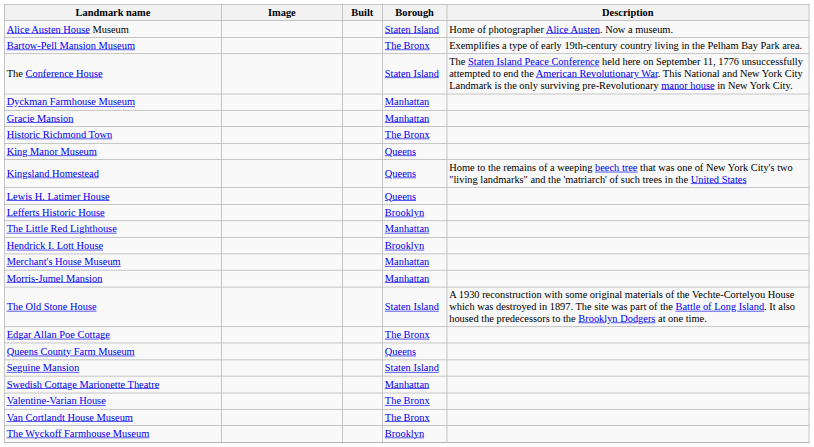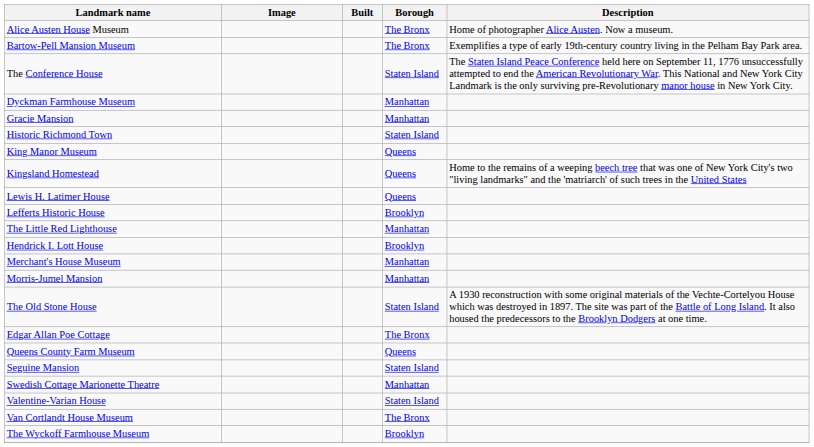Alice Austen House Museum | Borough: Staten Island -> The Bronx
Historic Richmond Town | Borough: The Bronx -> Staten Island
Valentine-Varian House | Borough: The Bronx -> Staten Island
